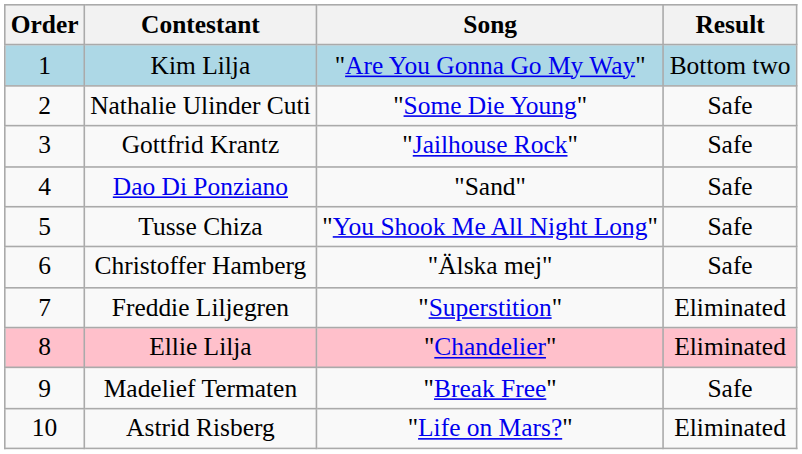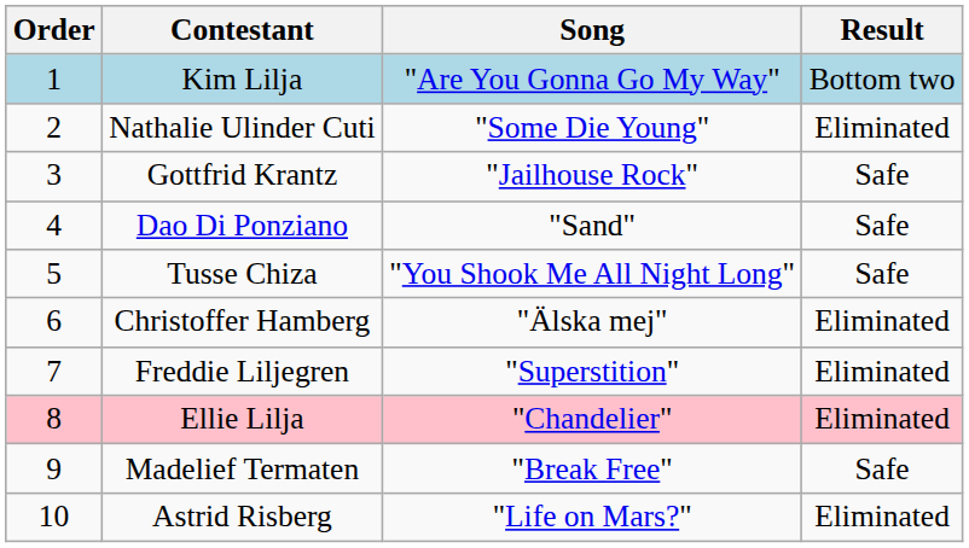Nathalie Ulinder Cuti | Result: Safe -> Eliminated
Christoffer Hamberg | Result: Safe -> Eliminated
